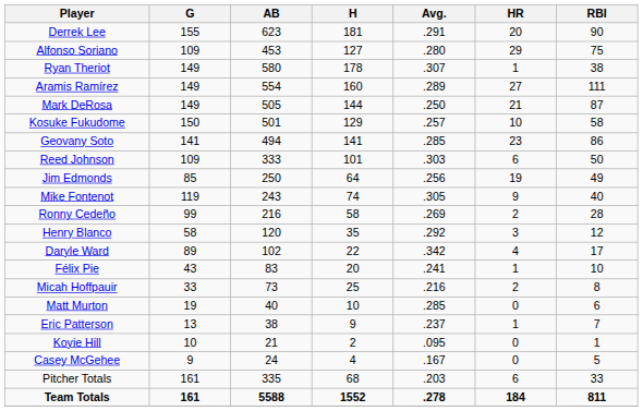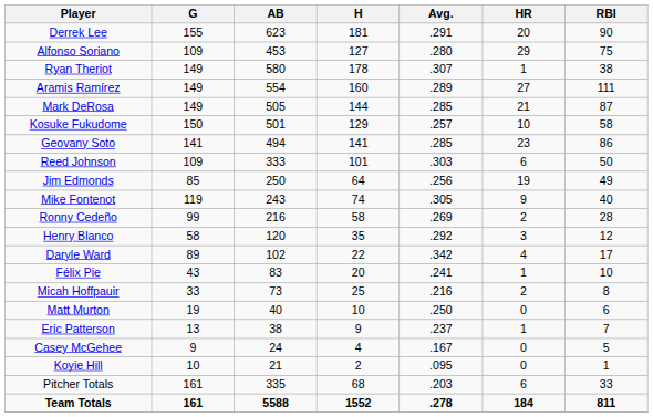Mark DeRosa | Avg.: .250 -> .285
Matt Murton | Avg.: .285 -> .250
rows swapped: Casey McGehee <-> Koyie Hill
